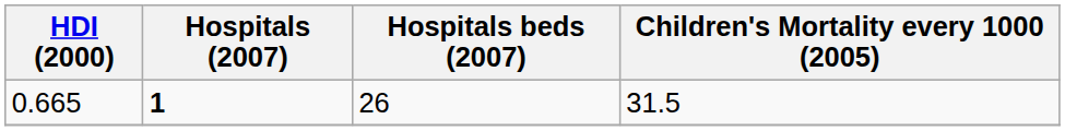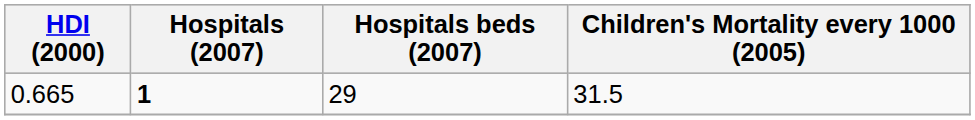0.665 | Hospitals beds (2007): 26 -> 29
